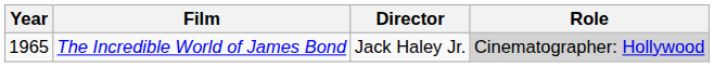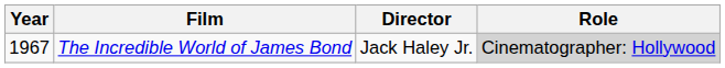The Incredible World of James Bond | Year: 1965 -> 1967
